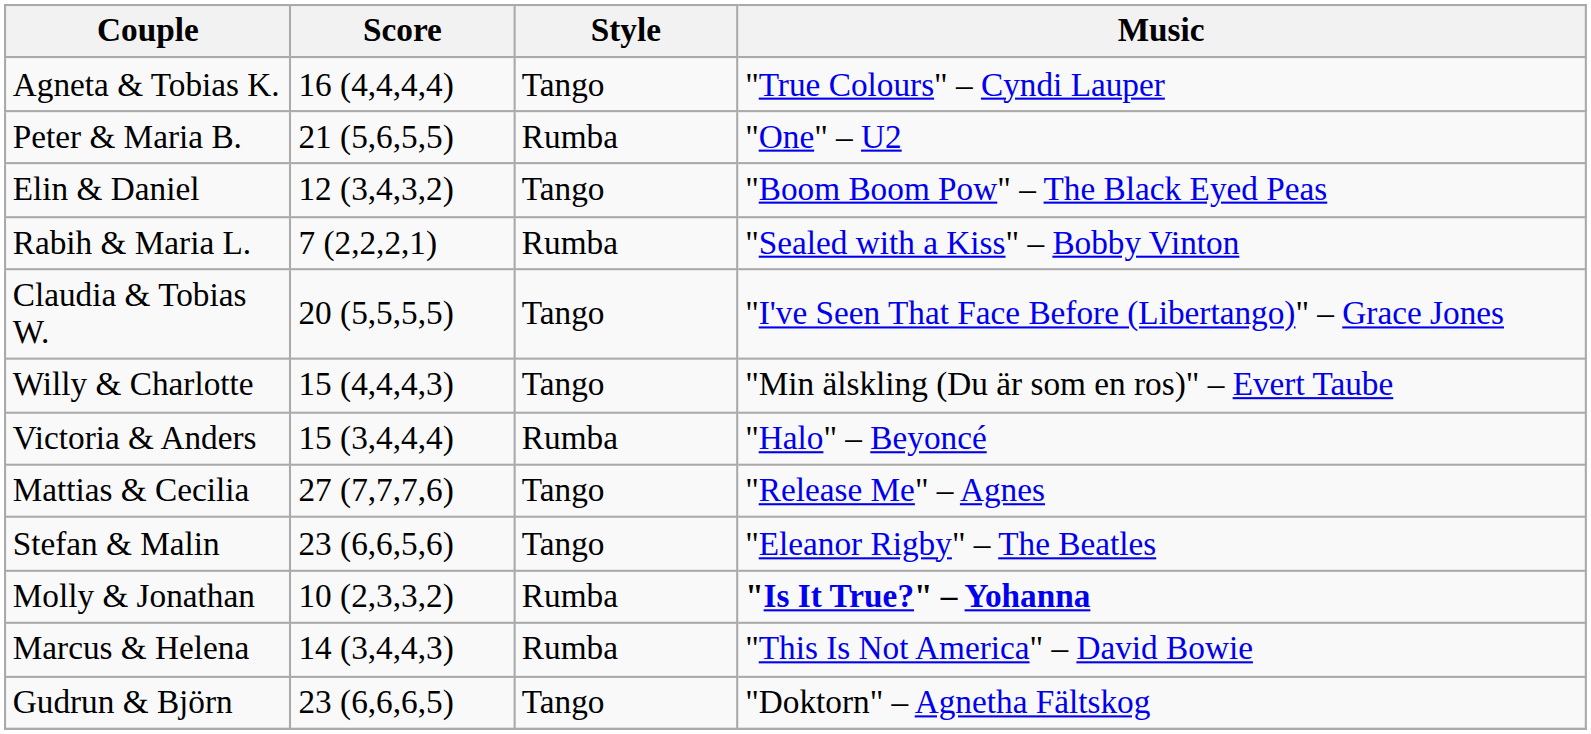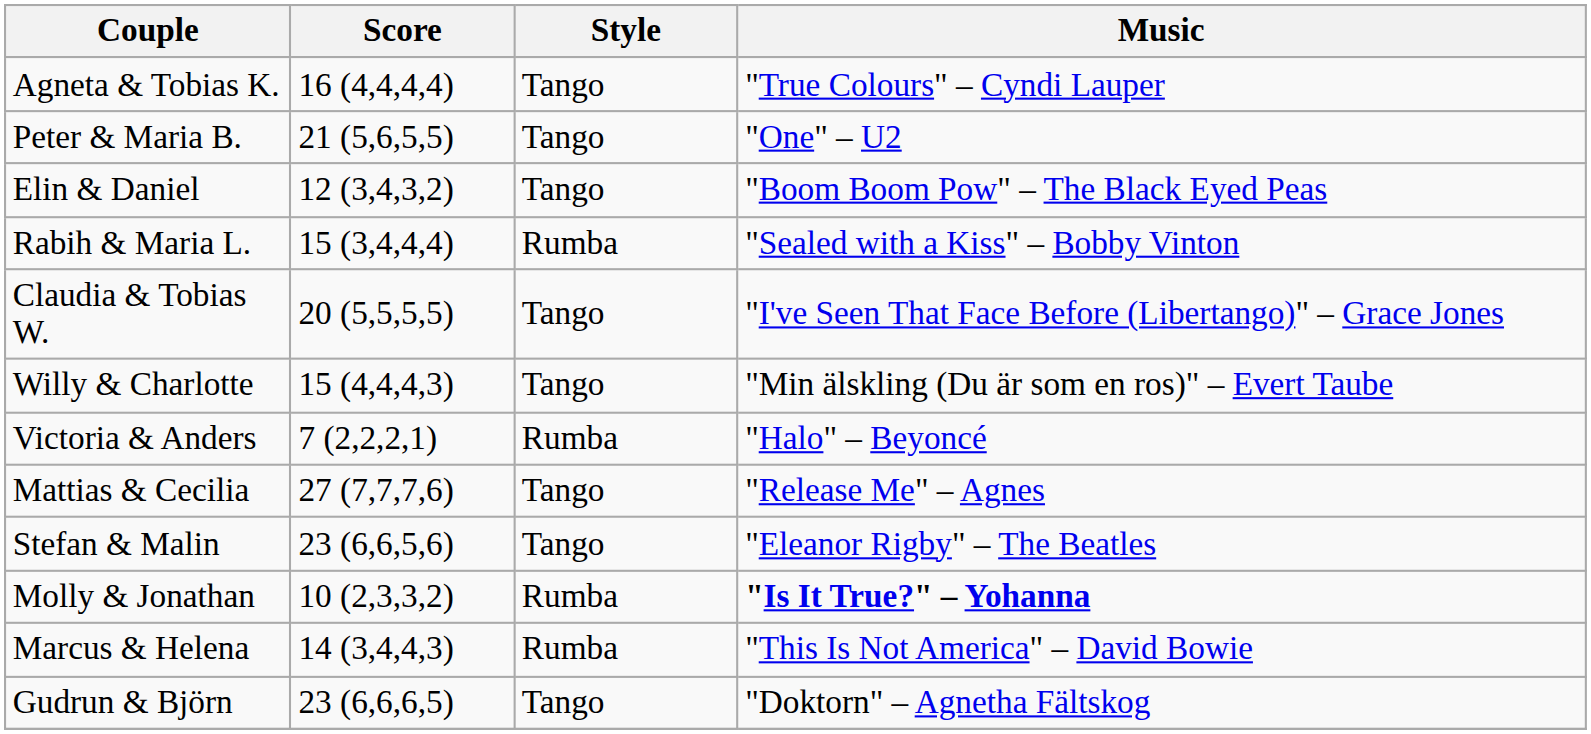Peter & Maria B. | Style: Rumba -> Tango
Rabih & Maria L. | Score: 7 (2,2,2,1) -> 15 (3,4,4,4)
Victoria & Anders | Score: 15 (3,4,4,4) -> 7 (2,2,2,1)
